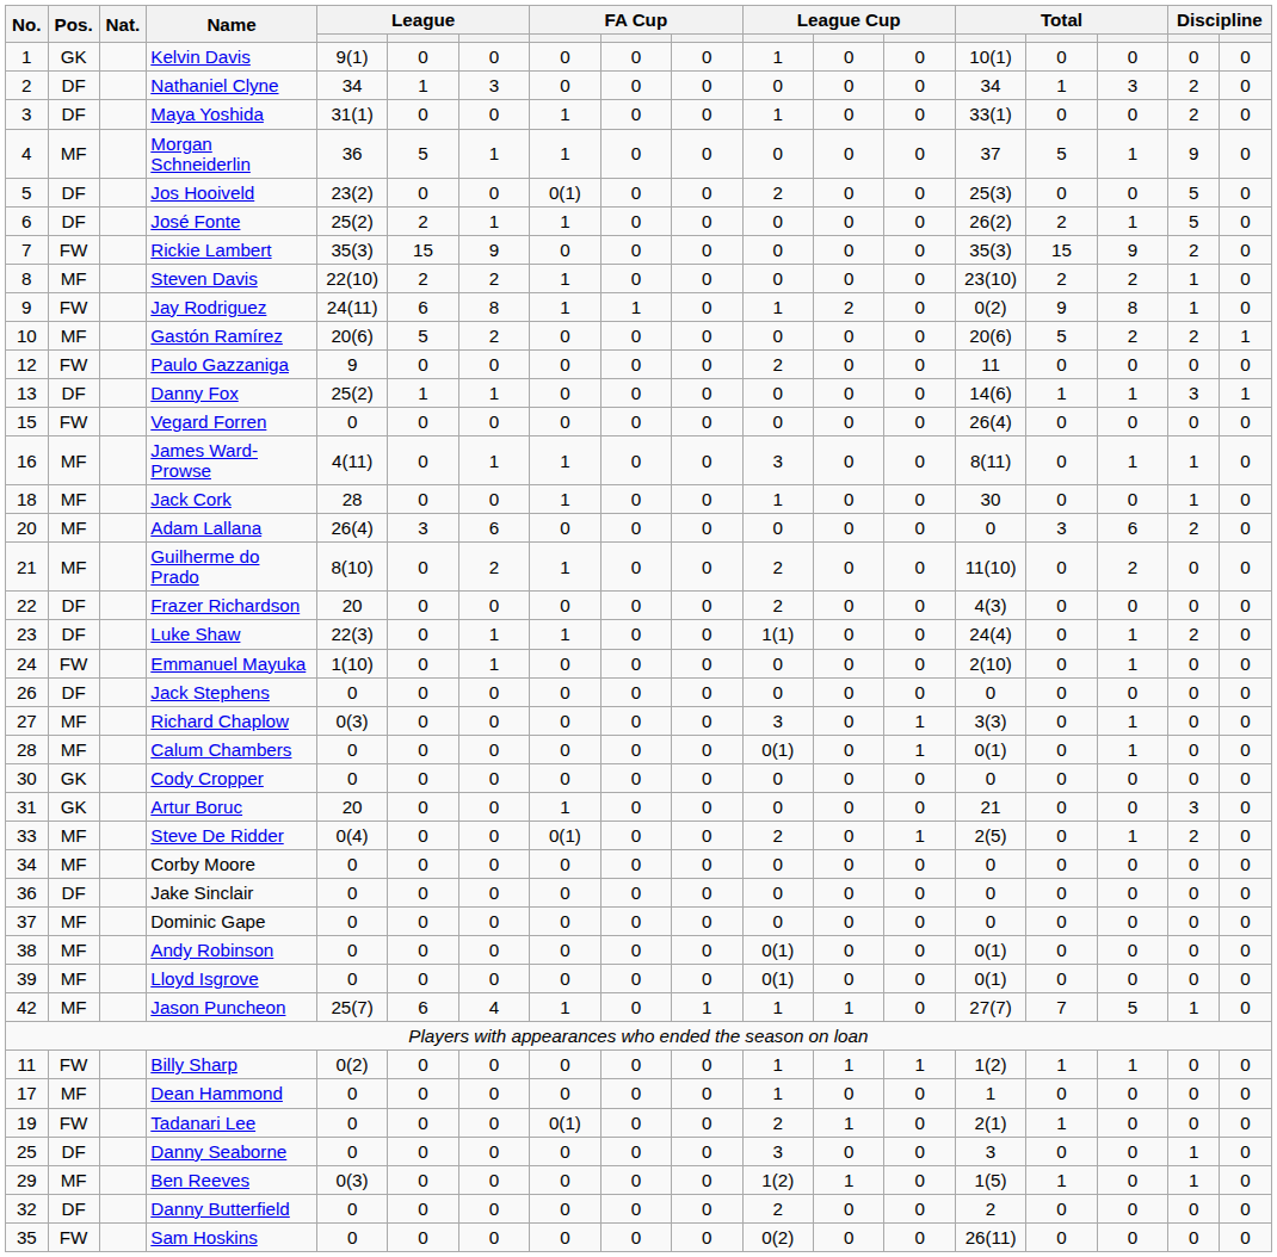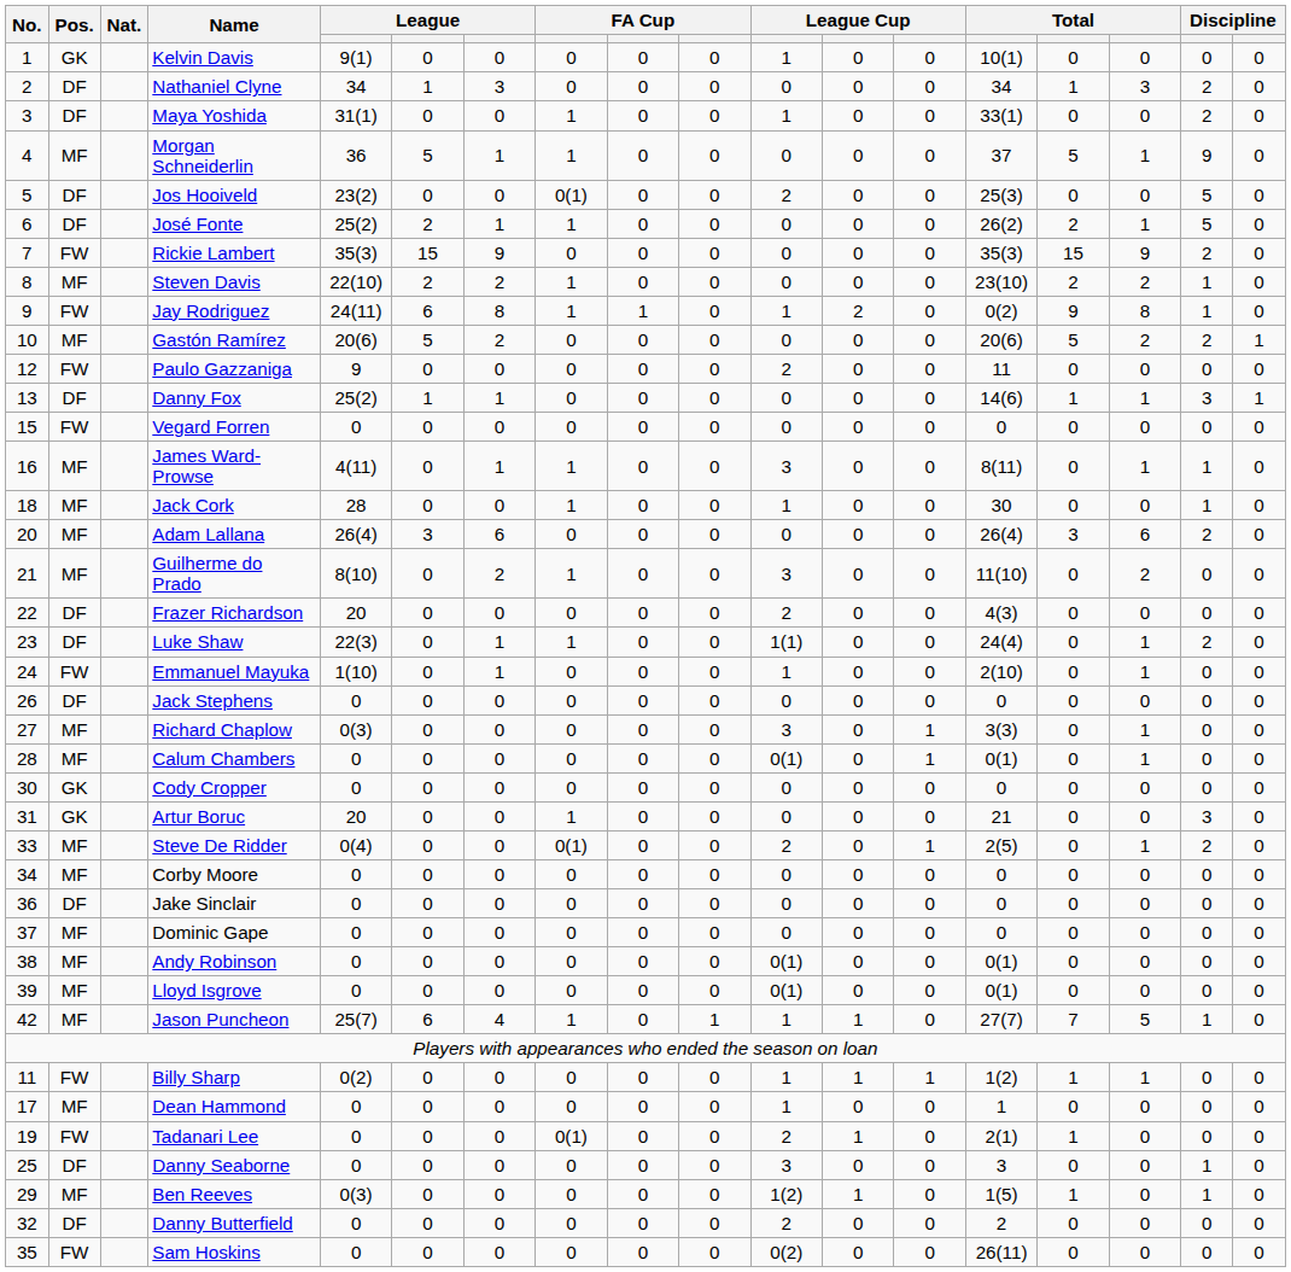Vegard Forren | column 14: 26(4) -> 0
Adam Lallana | column 14: 0 -> 26(4)
Guilherme do Prado | column 11: 2 -> 3
Emmanuel Mayuka | column 11: 0 -> 1
